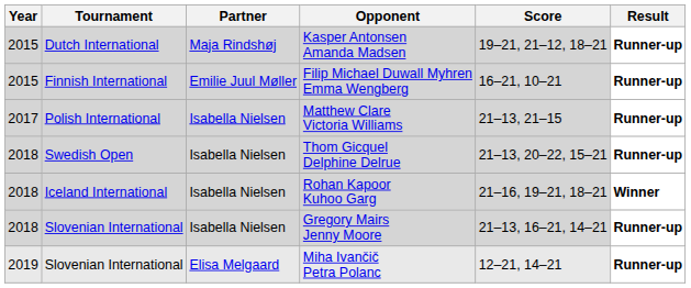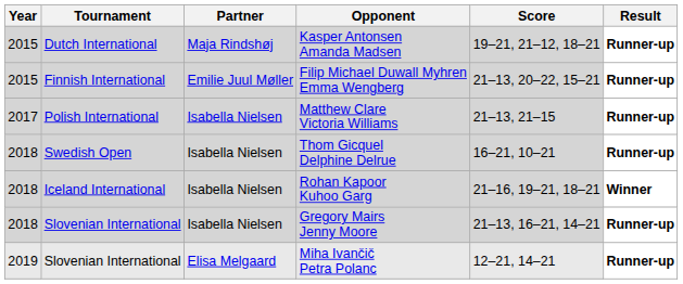Filip Michael Duwall Myhren Emma Wengberg | Score: 16–21, 10–21 -> 21–13, 20–22, 15–21
Thom Gicquel Delphine Delrue | Score: 21–13, 20–22, 15–21 -> 16–21, 10–21
